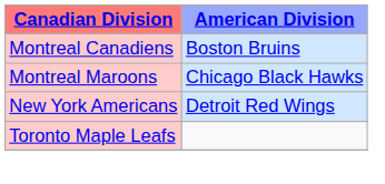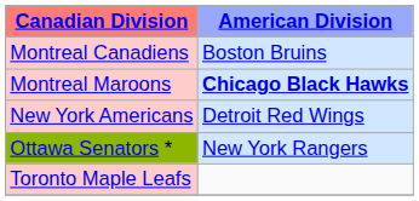Montreal Maroons | American Division: normal -> bold
+ row: Ottawa Senators * | New York Rangers
